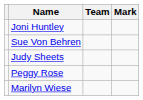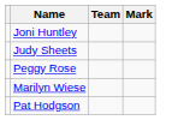- row: Sue Von Behren
+ row: Pat Hodgson
